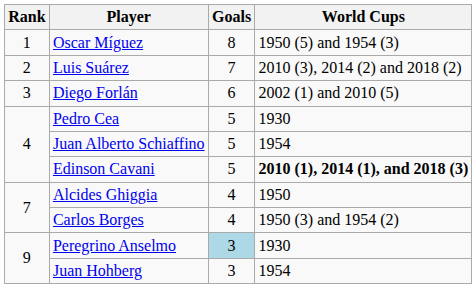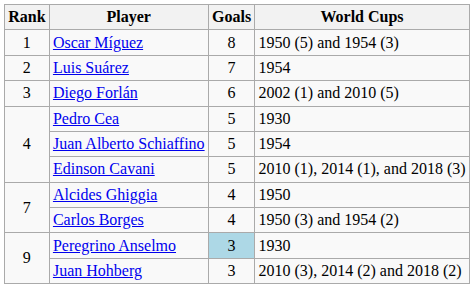Luis Suárez | World Cups: 2010 (3), 2014 (2) and 2018 (2) -> 1954
Edinson Cavani | World Cups: bold -> normal
Juan Hohberg | World Cups: 1954 -> 2010 (3), 2014 (2) and 2018 (2)
